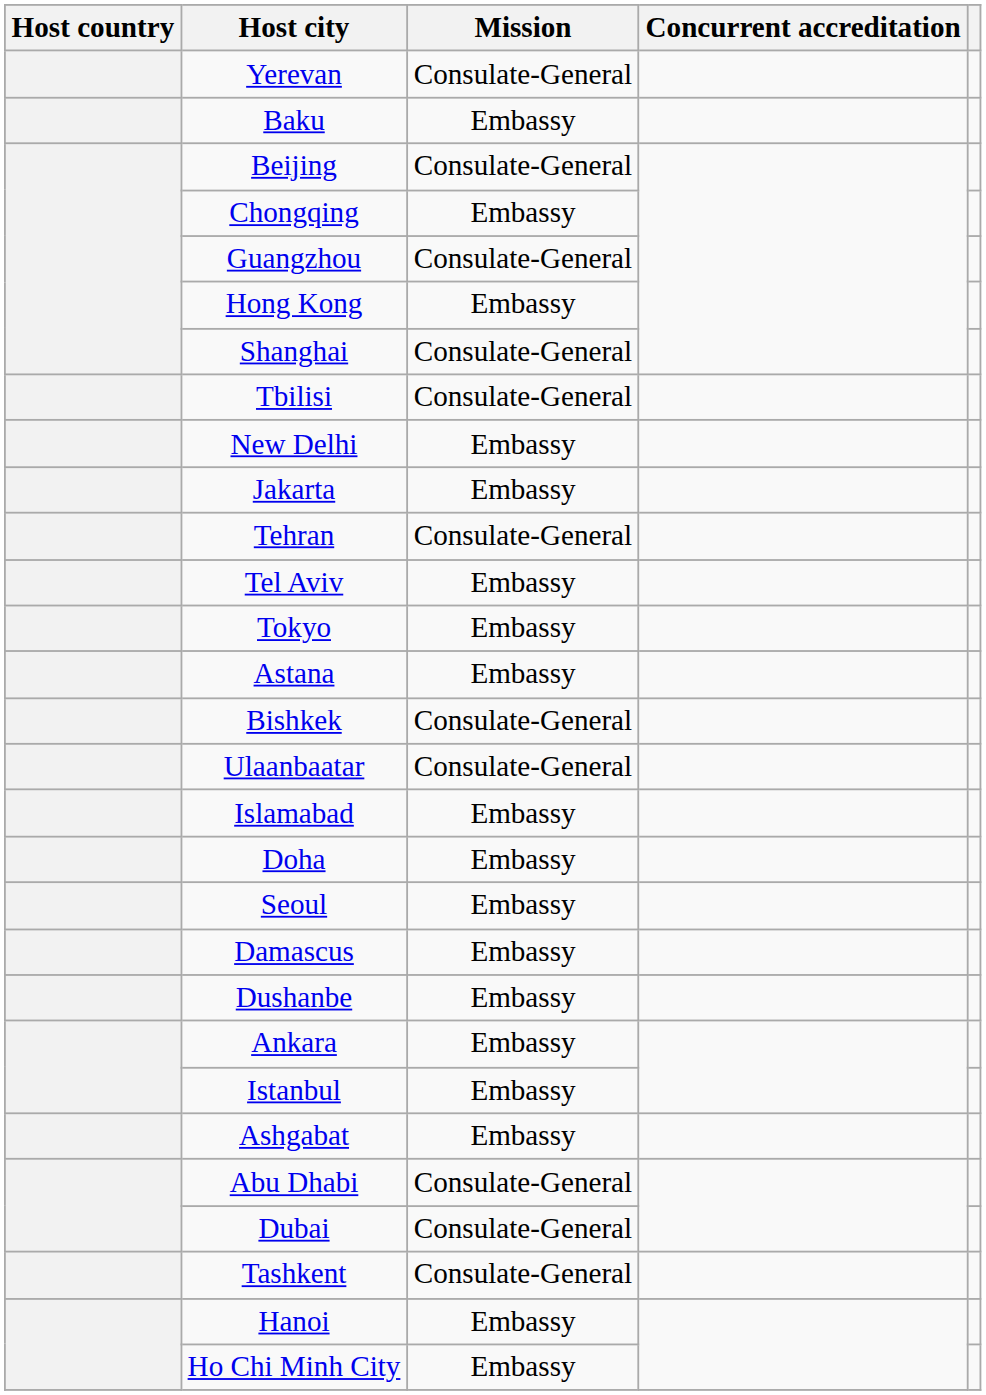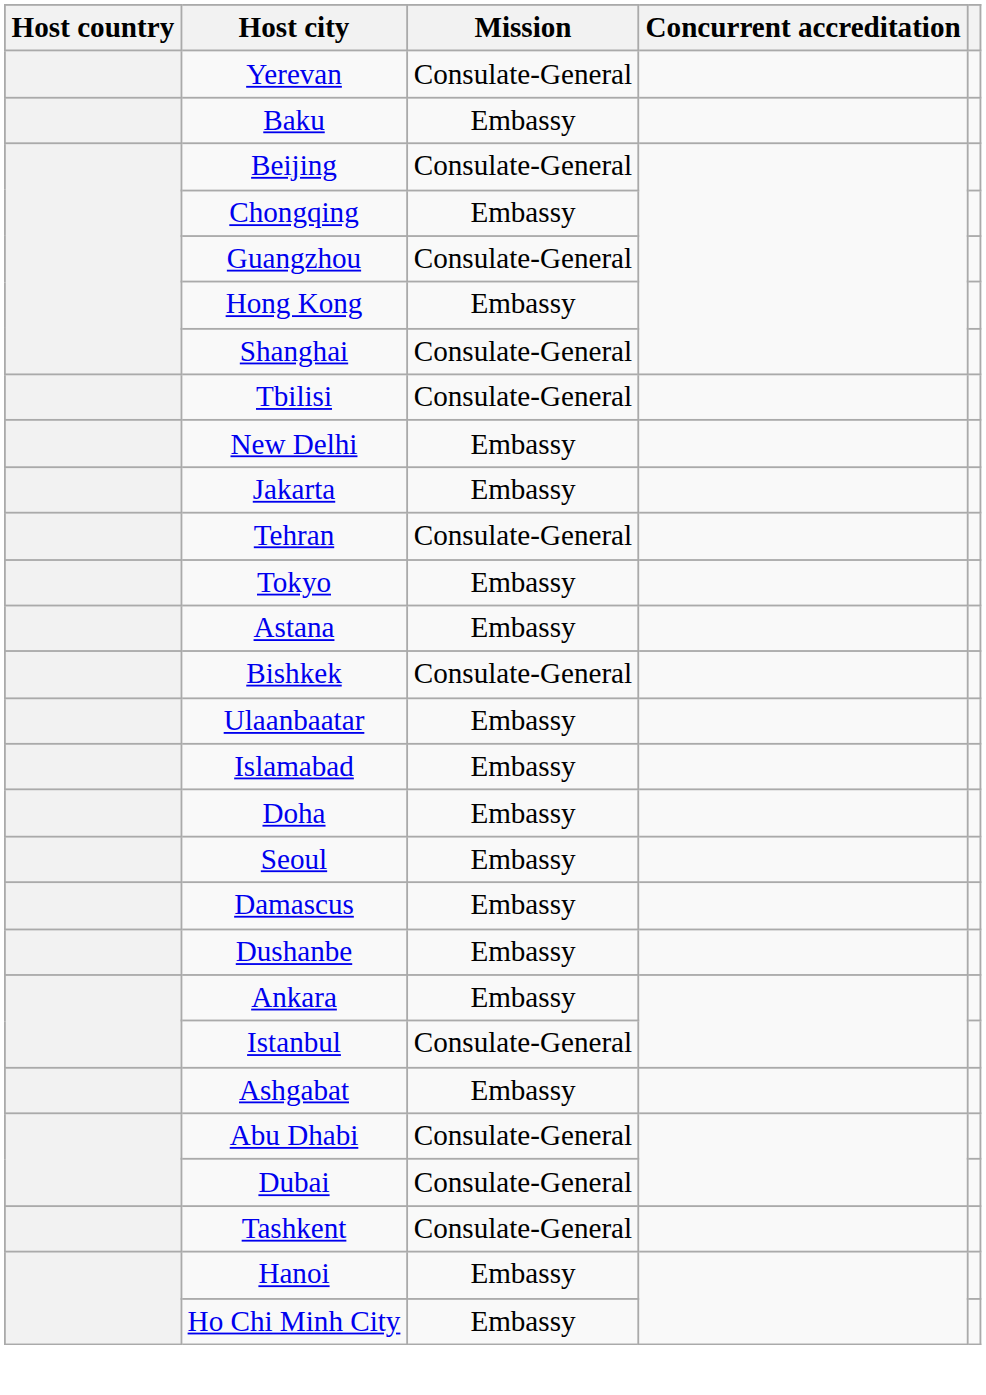- row: Tel Aviv | Embassy
Ulaanbaatar | Mission: Consulate-General -> Embassy
Istanbul | Mission: Embassy -> Consulate-General
